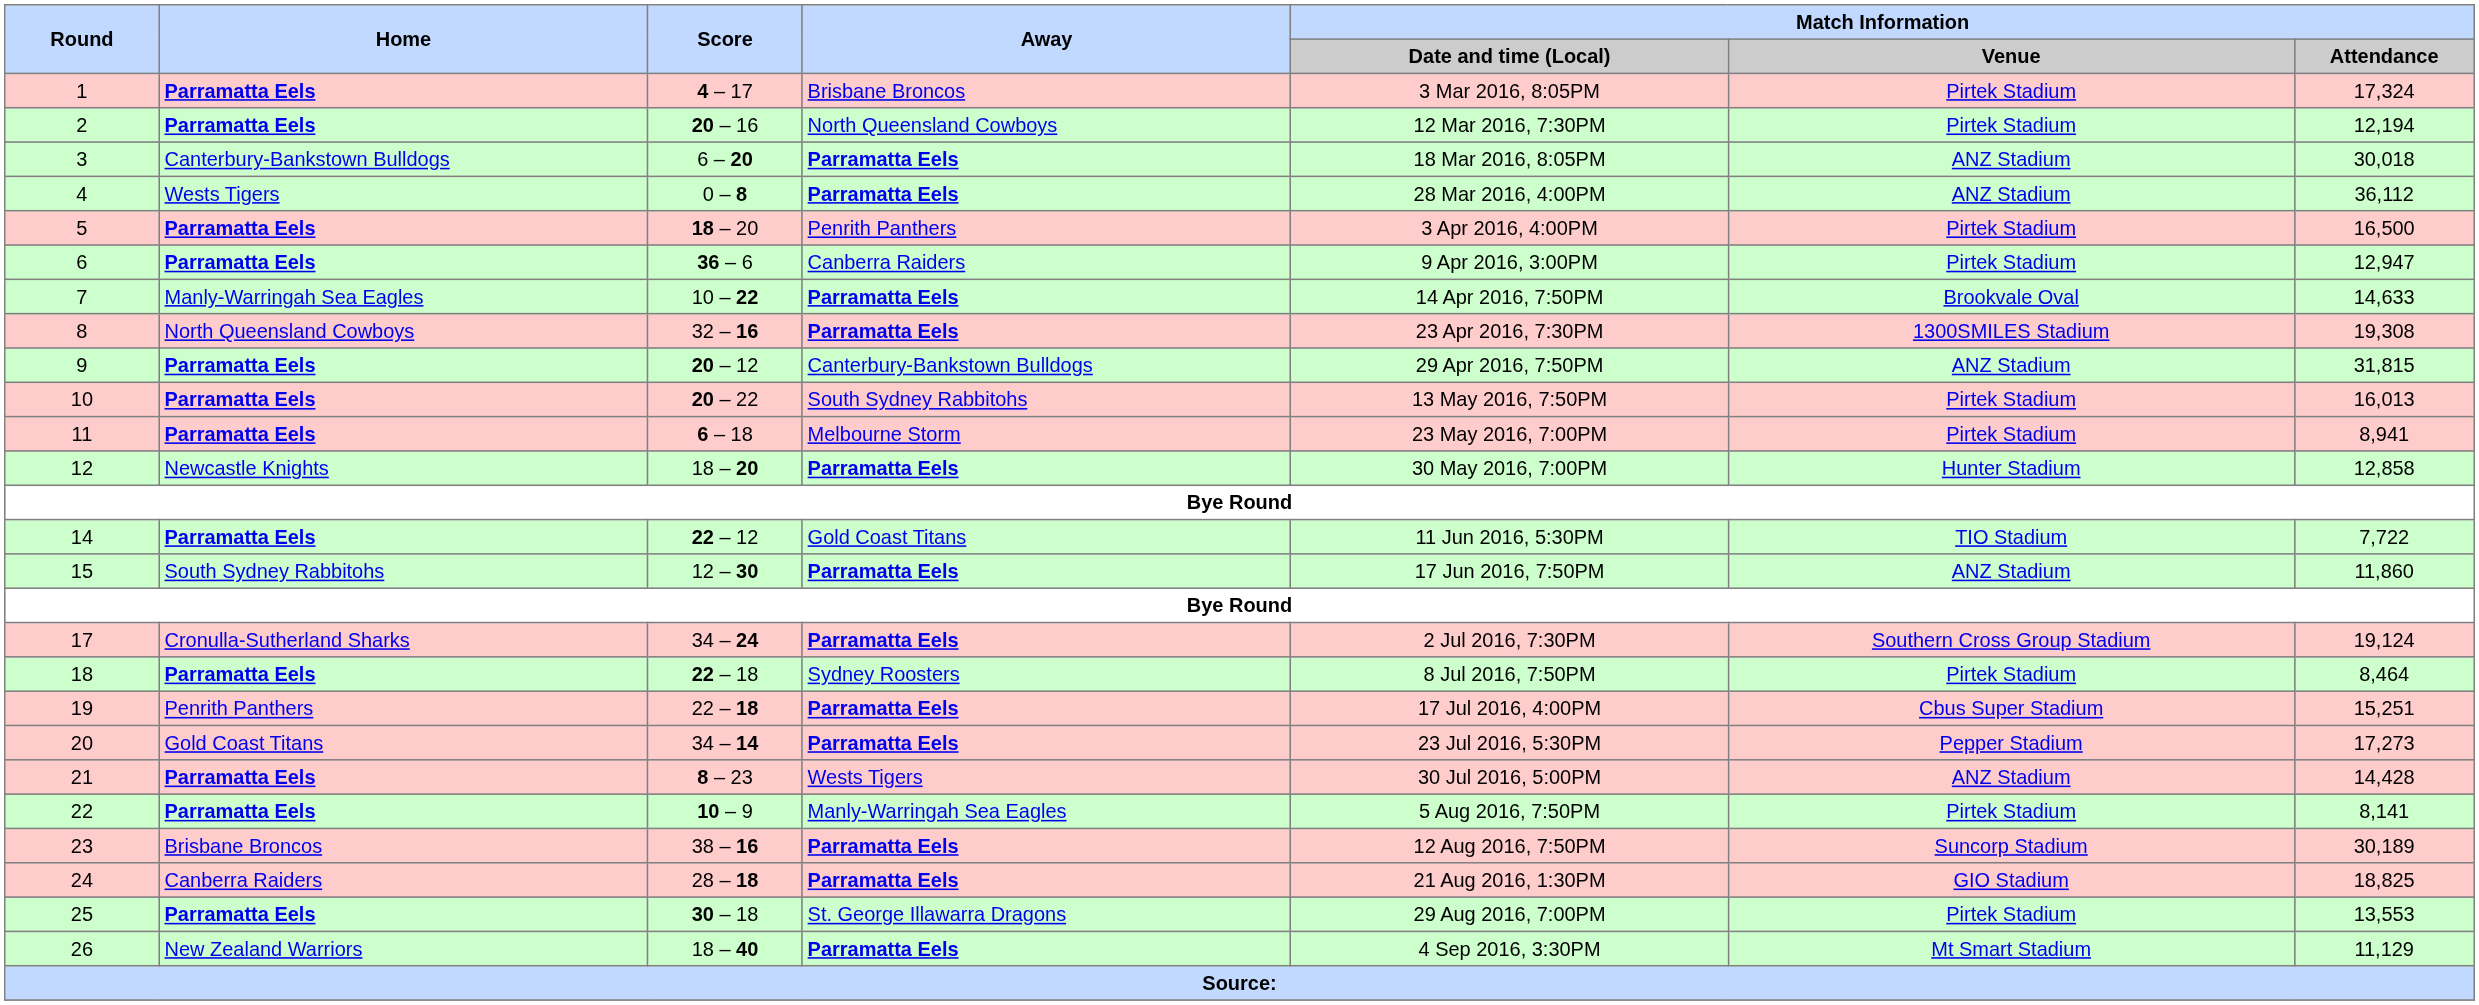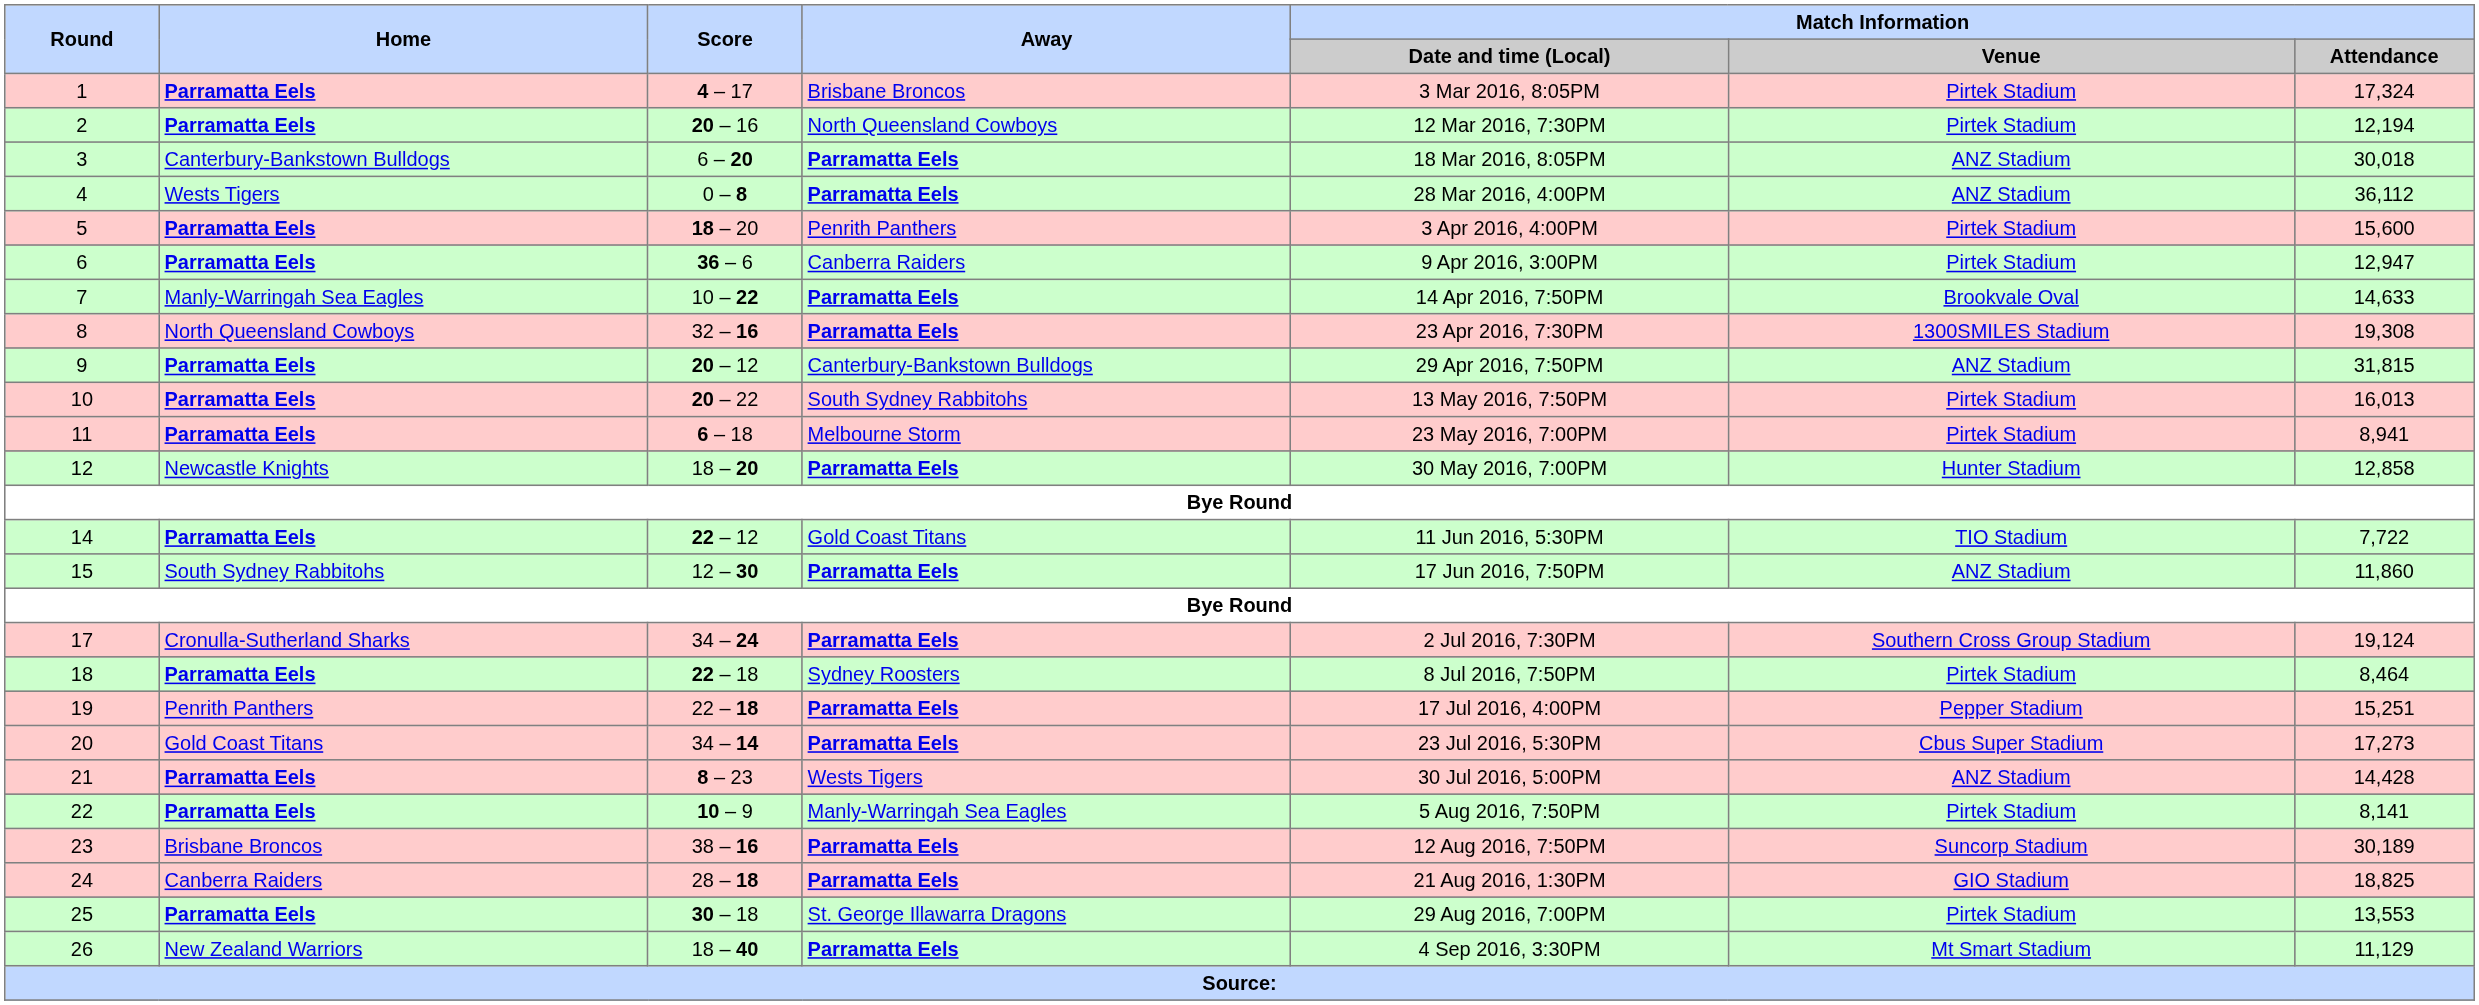5 | Match Information / Attendance: 16,500 -> 15,600
19 | Match Information / Venue: Cbus Super Stadium -> Pepper Stadium
20 | Match Information / Venue: Pepper Stadium -> Cbus Super Stadium
